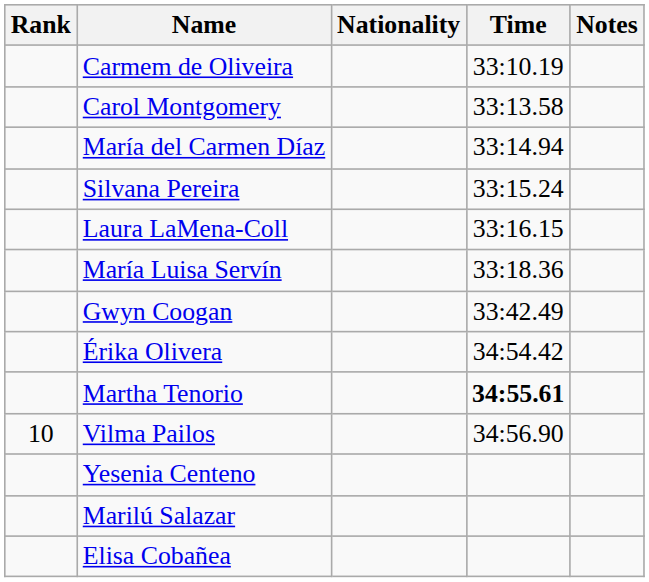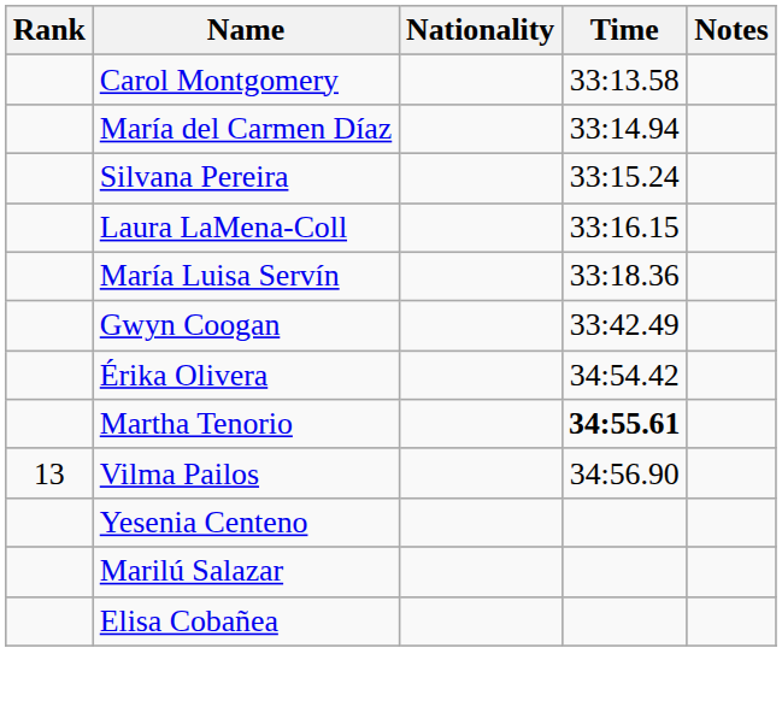- row: Carmem de Oliveira | 33:10.19
Vilma Pailos | Rank: 10 -> 13
